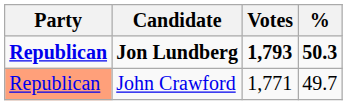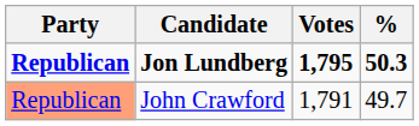Jon Lundberg | Votes: 1,793 -> 1,795
John Crawford | Votes: 1,771 -> 1,791
